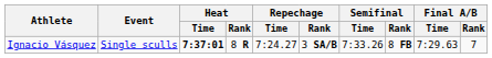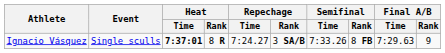Ignacio Vásquez | Final A/B / Rank: 7 -> 9
